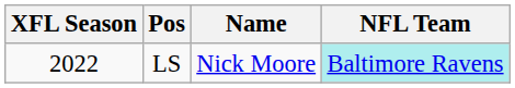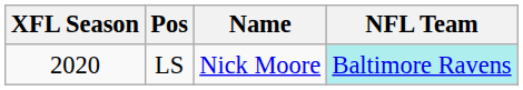LS | XFL Season: 2022 -> 2020
